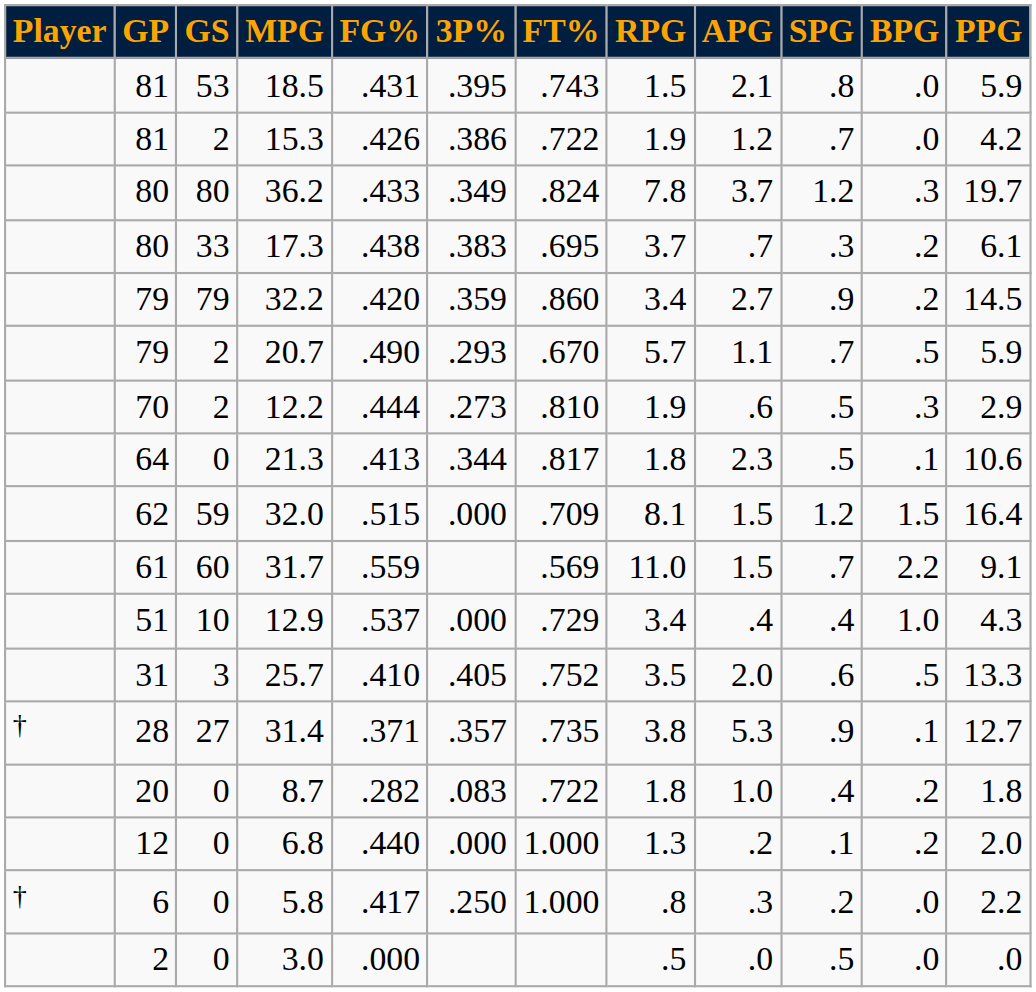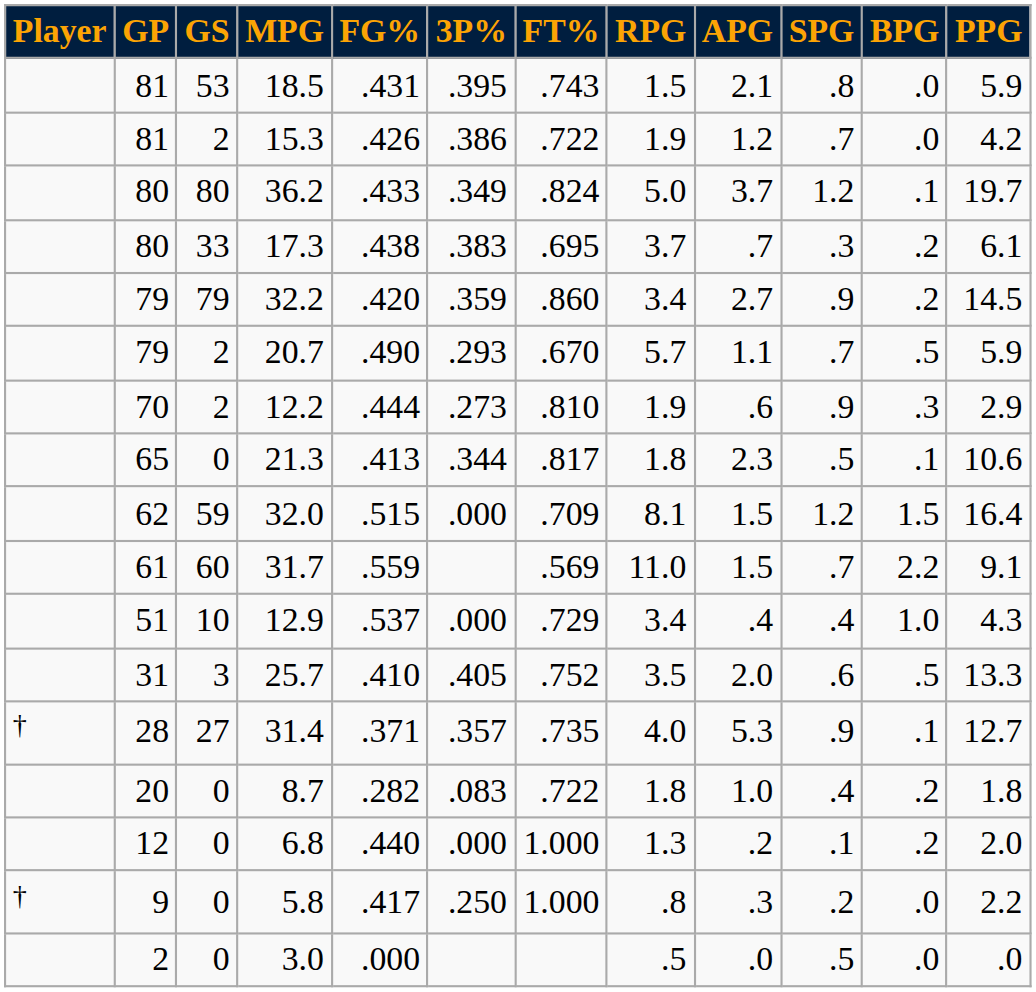36.2 | RPG: 7.8 -> 5.0
36.2 | BPG: .3 -> .1
12.2 | SPG: .5 -> .9
21.3 | GP: 64 -> 65
31.4 | RPG: 3.8 -> 4.0
5.8 | GP: 6 -> 9
